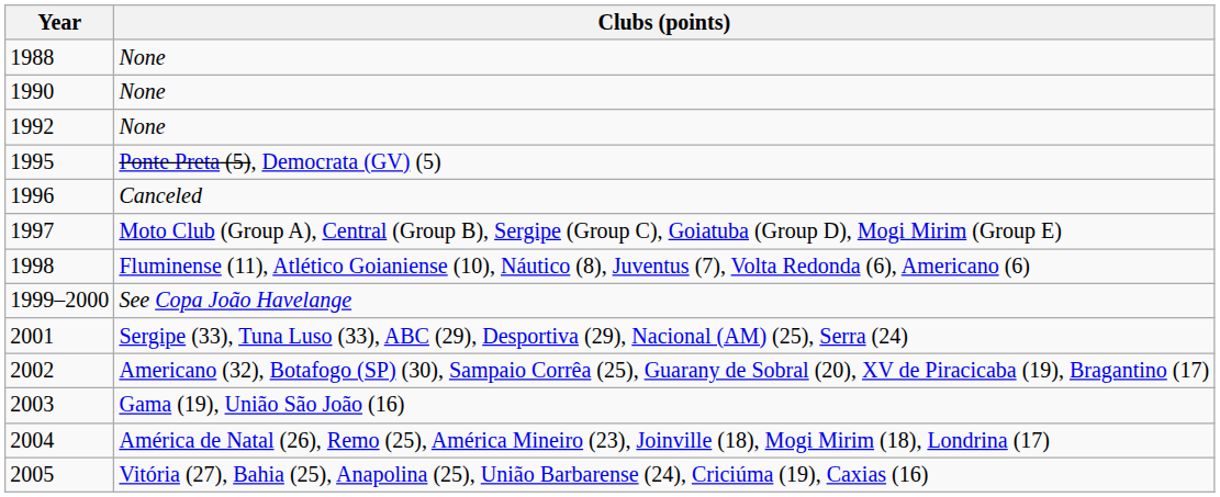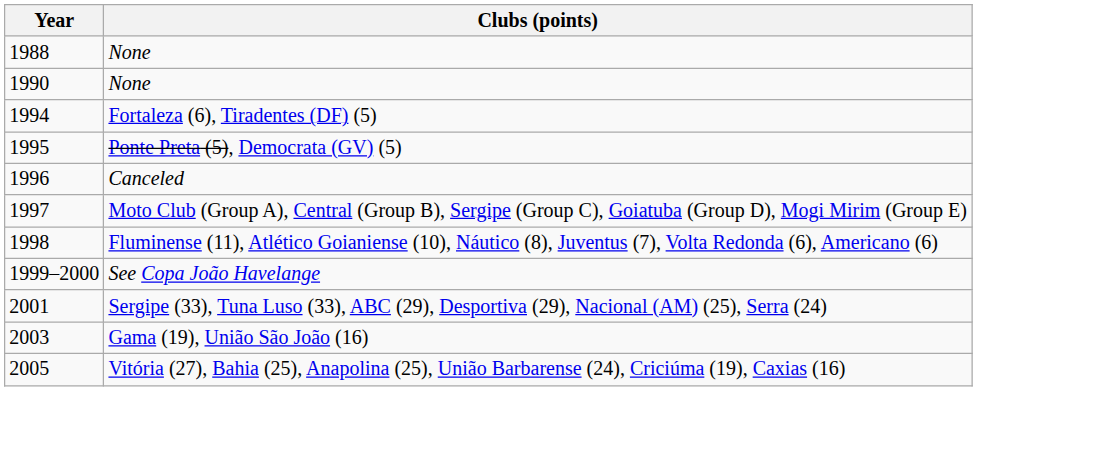- row: 1992 | None
+ row: 1994 | Fortaleza (6), Tiradentes (DF) (5)
- row: 2002 | Americano (32), Botafogo (SP) (30), Sampaio Corrêa (25), Guarany de Sobral (20), XV de Piracicaba (19), Bragantino (17)
- row: 2004 | América de Natal (26), Remo (25), América Mineiro (23), Joinville (18), Mogi Mirim (18), Londrina (17)
